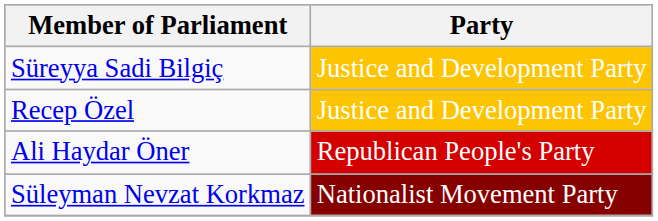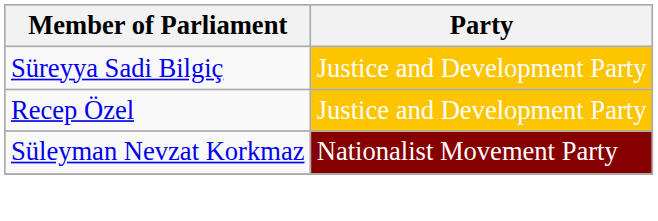- row: Ali Haydar Öner | Republican People's Party
